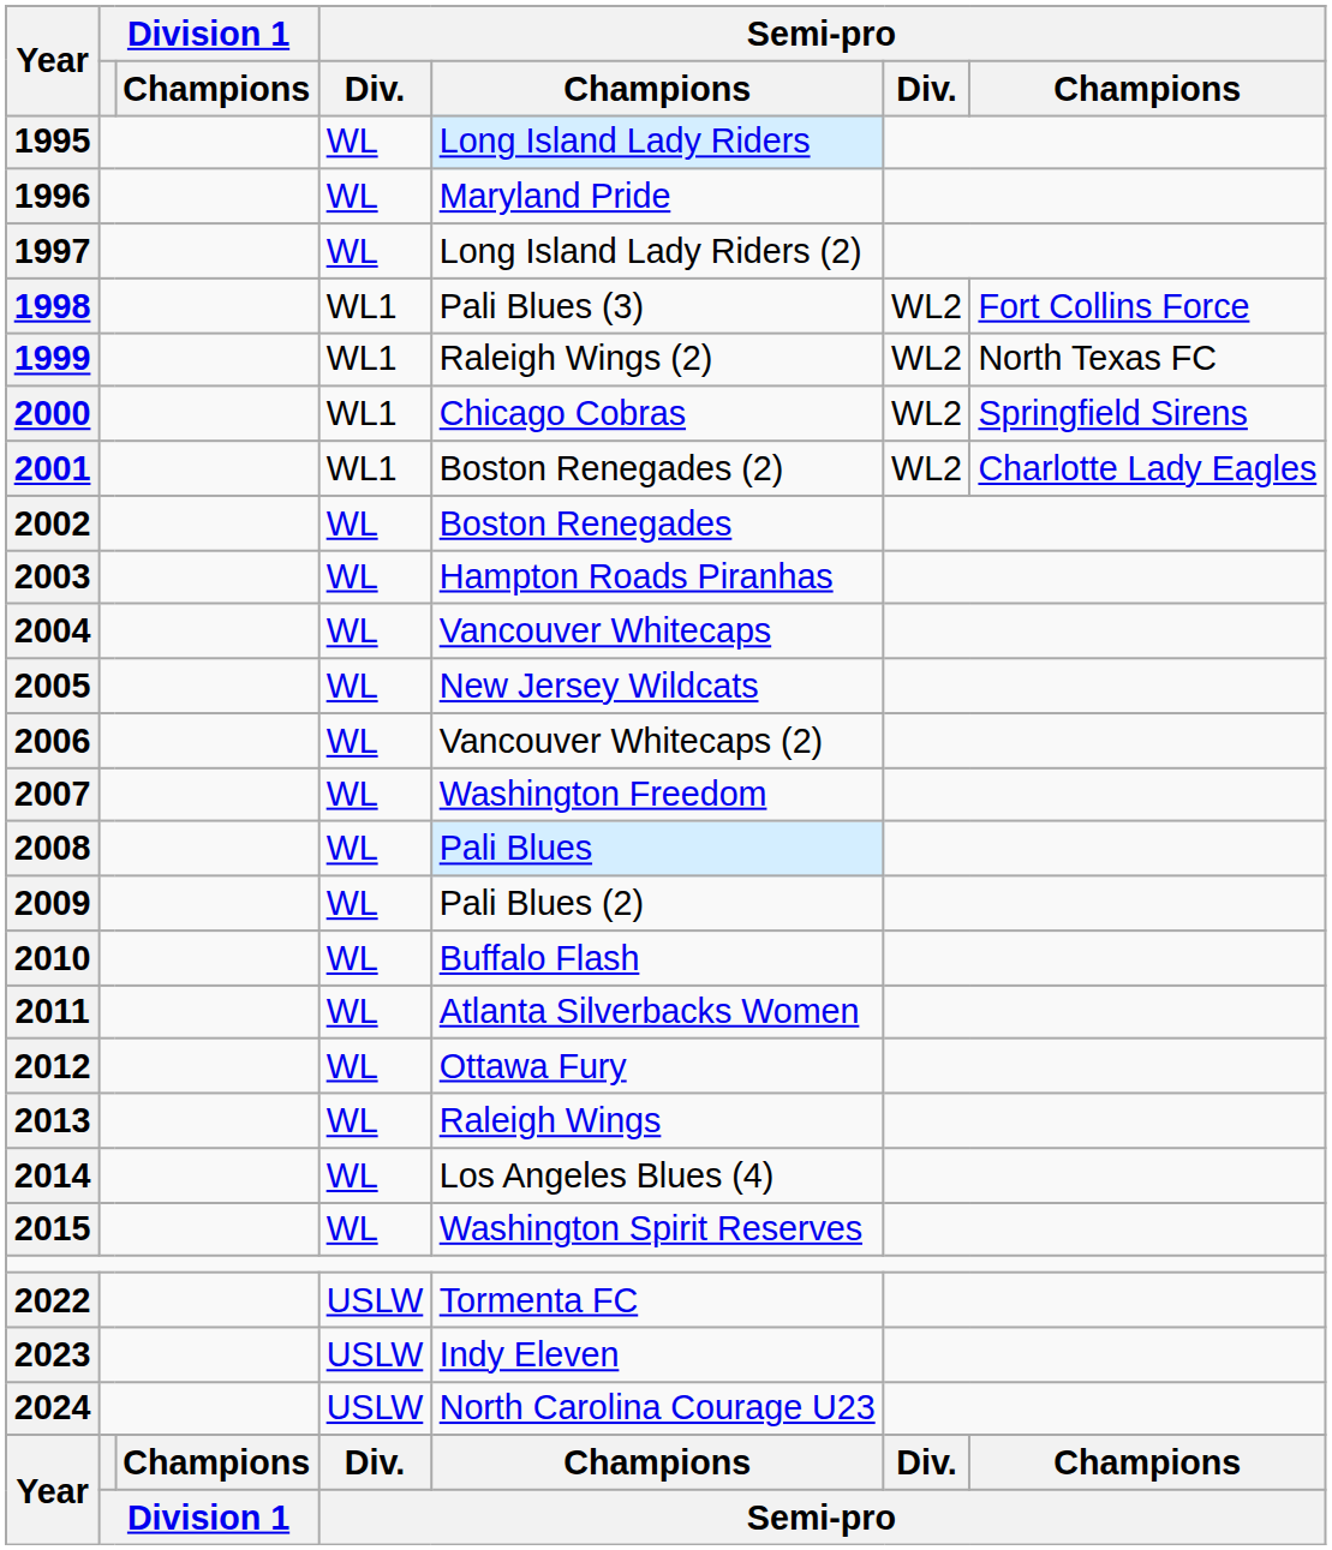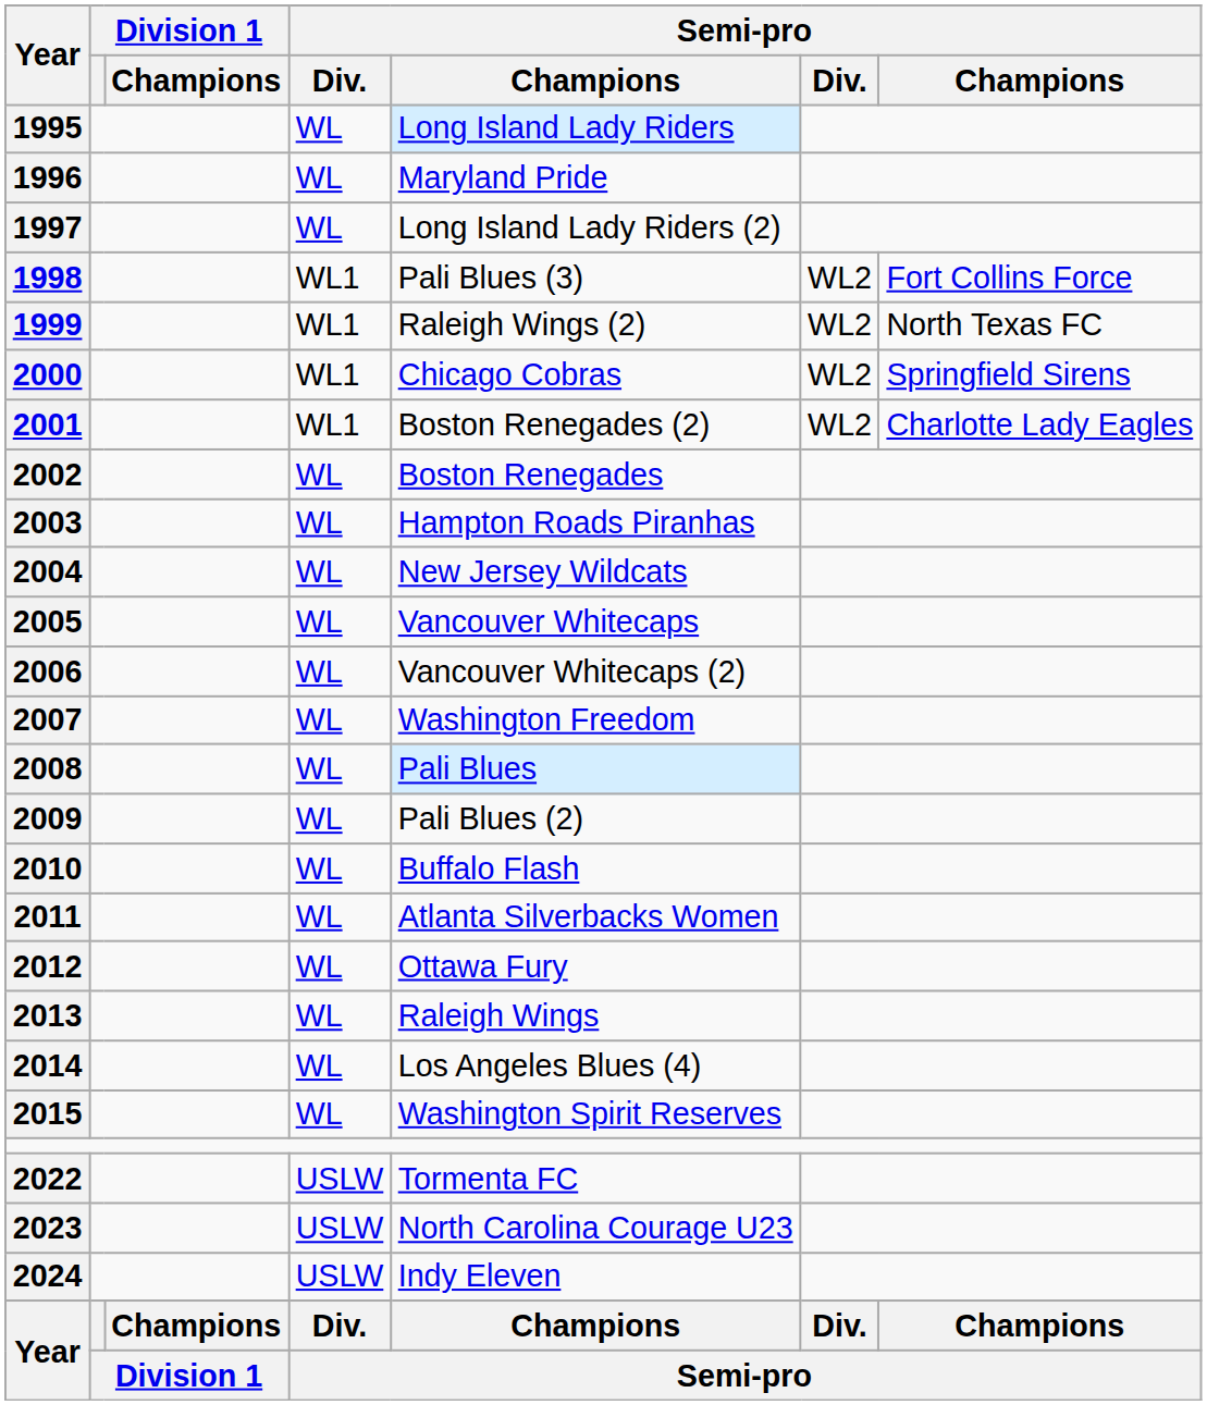2004 | column 5: Vancouver Whitecaps -> New Jersey Wildcats
2005 | column 5: New Jersey Wildcats -> Vancouver Whitecaps
2023 | column 5: Indy Eleven -> North Carolina Courage U23
2024 | column 5: North Carolina Courage U23 -> Indy Eleven
